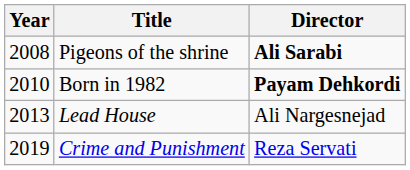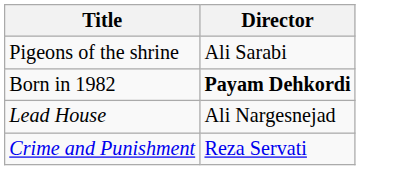- column: Year | 2008 | 2010 | 2013 | 2019
Pigeons of the shrine | Director: bold -> normal
